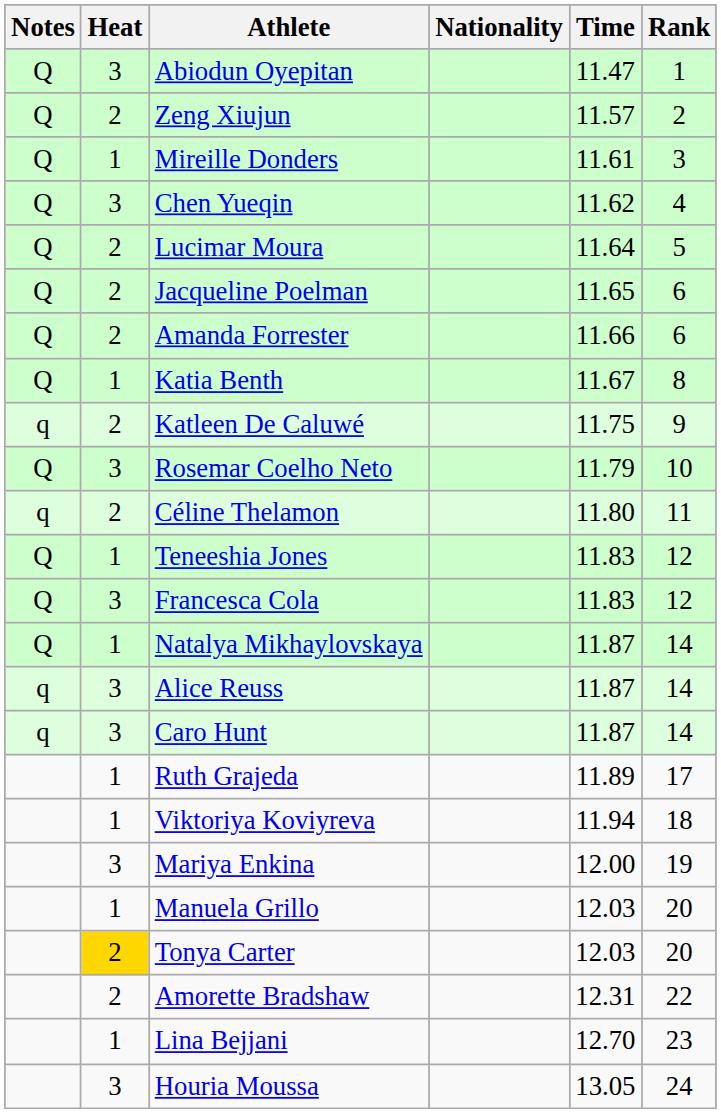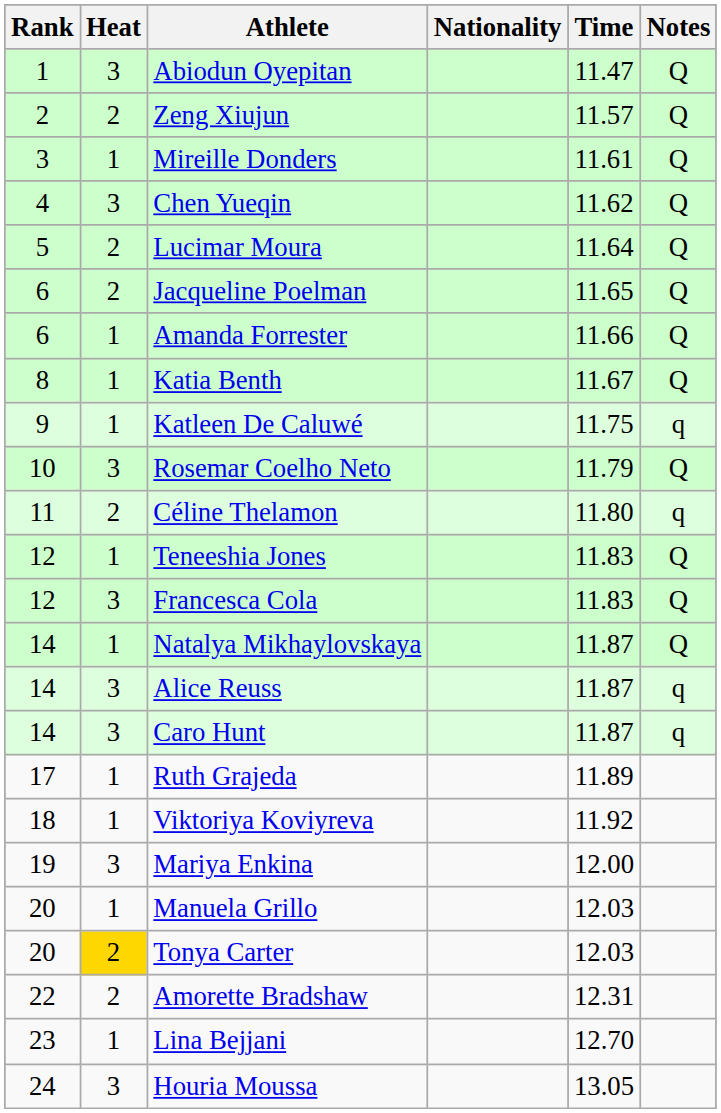columns swapped: Rank <-> Notes
Amanda Forrester | Heat: 2 -> 1
Katleen De Caluwé | Heat: 2 -> 1
Viktoriya Koviyreva | Time: 11.94 -> 11.92
